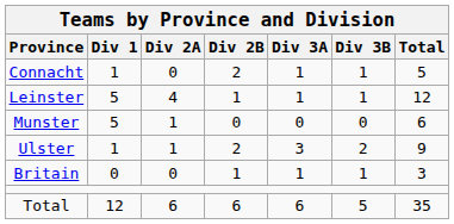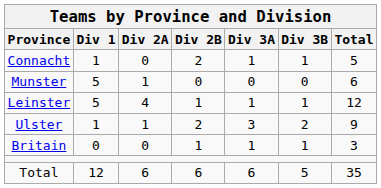rows swapped: Leinster <-> Munster
